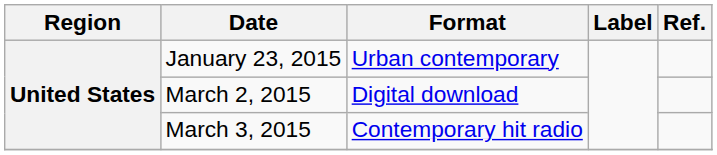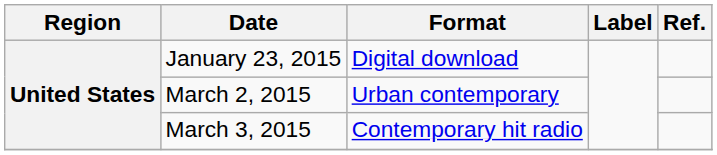January 23, 2015 | Format: Urban contemporary -> Digital download
March 2, 2015 | Format: Digital download -> Urban contemporary
